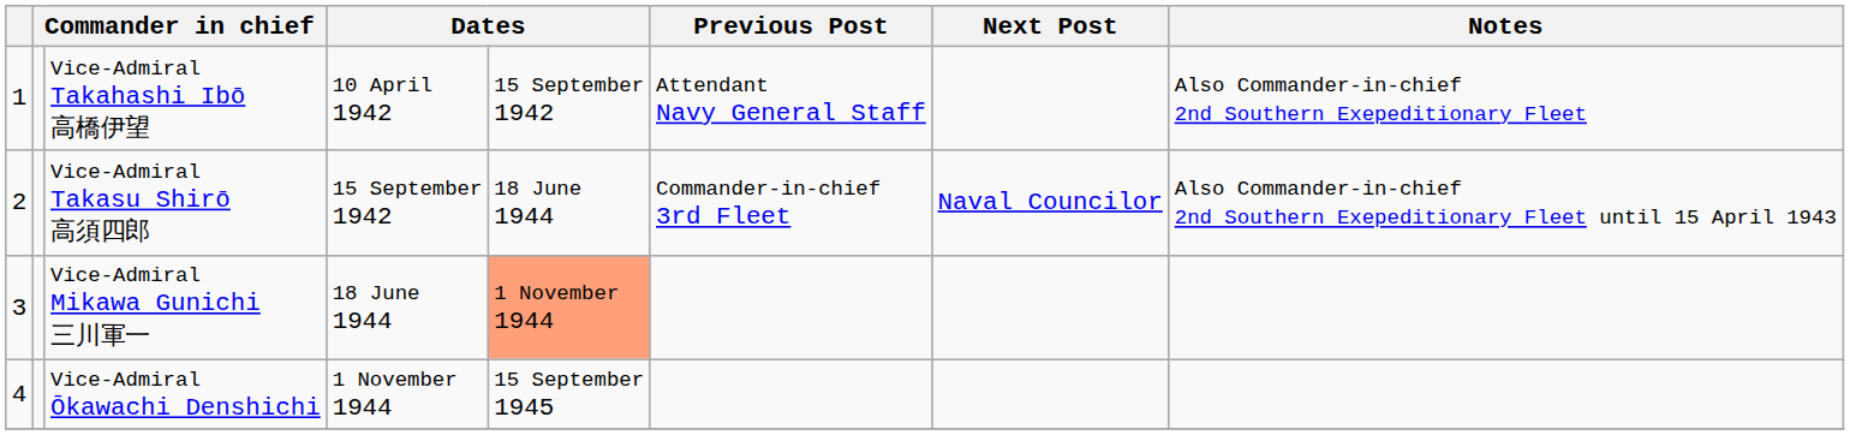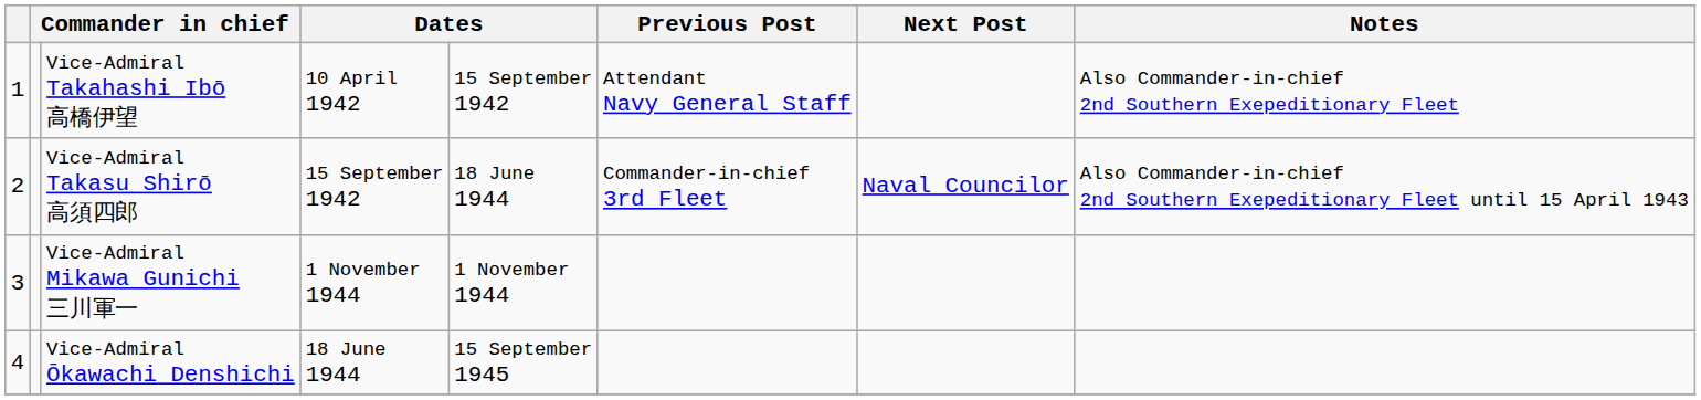Vice-Admiral Mikawa Gunichi 三川軍一 | column 4: 18 June 1944 -> 1 November 1944
Vice-Admiral Mikawa Gunichi 三川軍一 | column 5: lightsalmon background -> no background
Vice-Admiral Ōkawachi Denshichi | column 4: 1 November 1944 -> 18 June 1944
